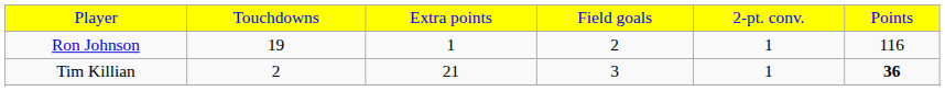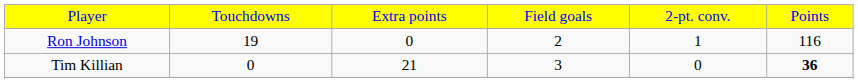Ron Johnson | column 3: 1 -> 0
Tim Killian | column 2: 2 -> 0
Tim Killian | column 5: 1 -> 0
